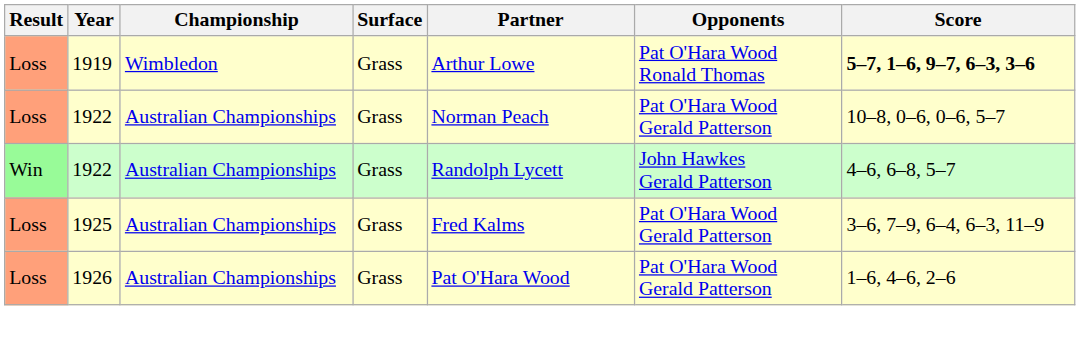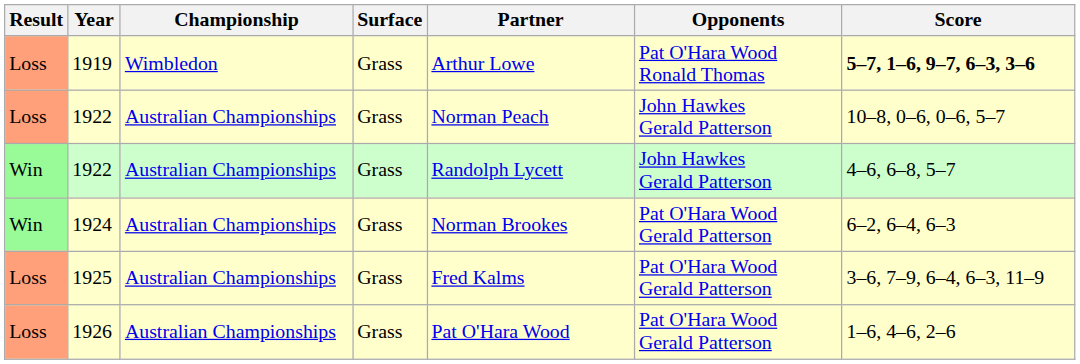Loss / 1922 | Opponents: Pat O'Hara Wood Gerald Patterson -> John Hawkes Gerald Patterson
+ row: Win | 1924 | Australian Championships | Grass | Norman Brookes | Pat O'Hara Wood Gerald Patterson | 6–2, 6–4, 6–3
